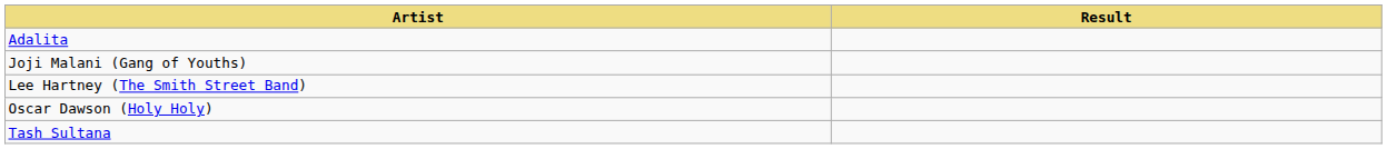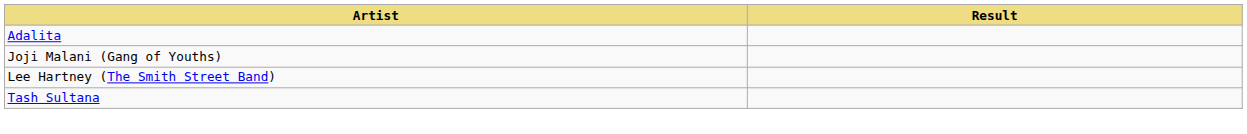- row: Oscar Dawson (Holy Holy)
